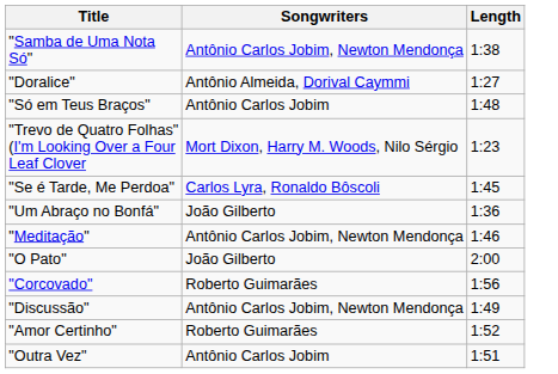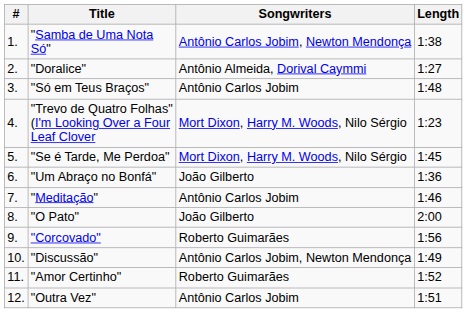+ column: # | 1. | 2. | 3. | 4. | 5. | 6. | 7. | 8. | 9. | 10. | 11. | 12.
"Se é Tarde, Me Perdoa" | Songwriters: Carlos Lyra, Ronaldo Bôscoli -> Mort Dixon, Harry M. Woods, Nilo Sérgio
"Meditação" | Songwriters: Antônio Carlos Jobim, Newton Mendonça -> Antônio Carlos Jobim
